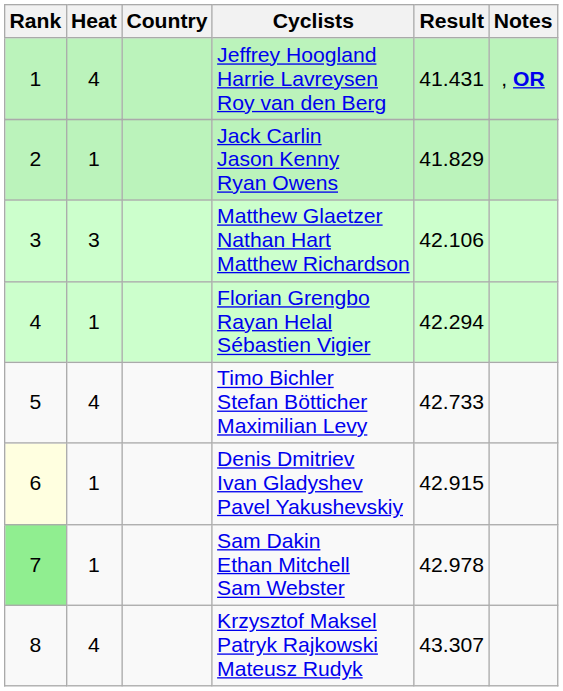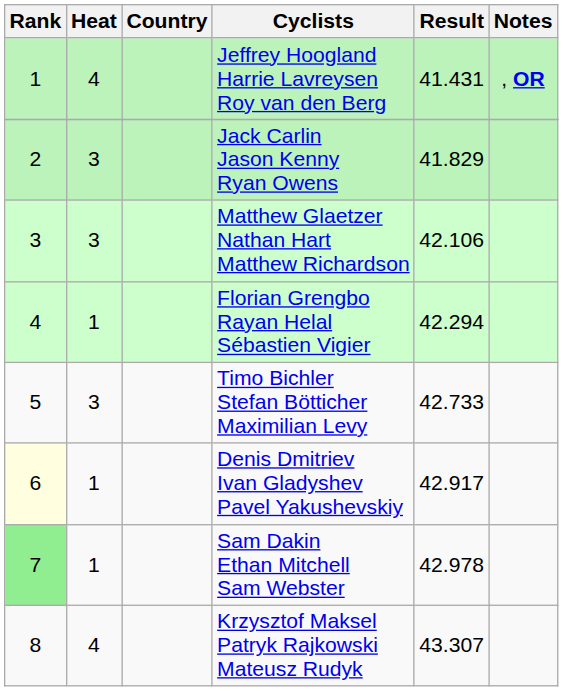Jack Carlin Jason Kenny Ryan Owens | Heat: 1 -> 3
Timo Bichler Stefan Bötticher Maximilian Levy | Heat: 4 -> 3
Denis Dmitriev Ivan Gladyshev Pavel Yakushevskiy | Result: 42.915 -> 42.917
